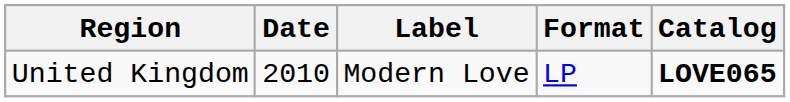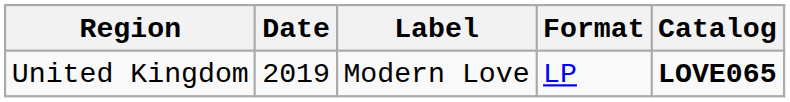United Kingdom | Date: 2010 -> 2019
